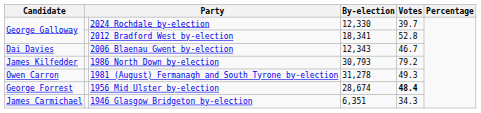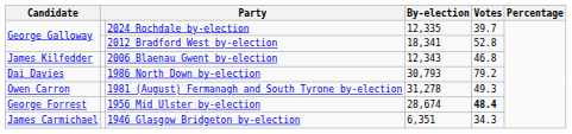2024 Rochdale by-election | By-election: 12,330 -> 12,335
2006 Blaenau Gwent by-election | Candidate: Dai Davies -> James Kilfedder
2006 Blaenau Gwent by-election | Votes: 46.7 -> 46.8
1986 North Down by-election | Candidate: James Kilfedder -> Dai Davies
